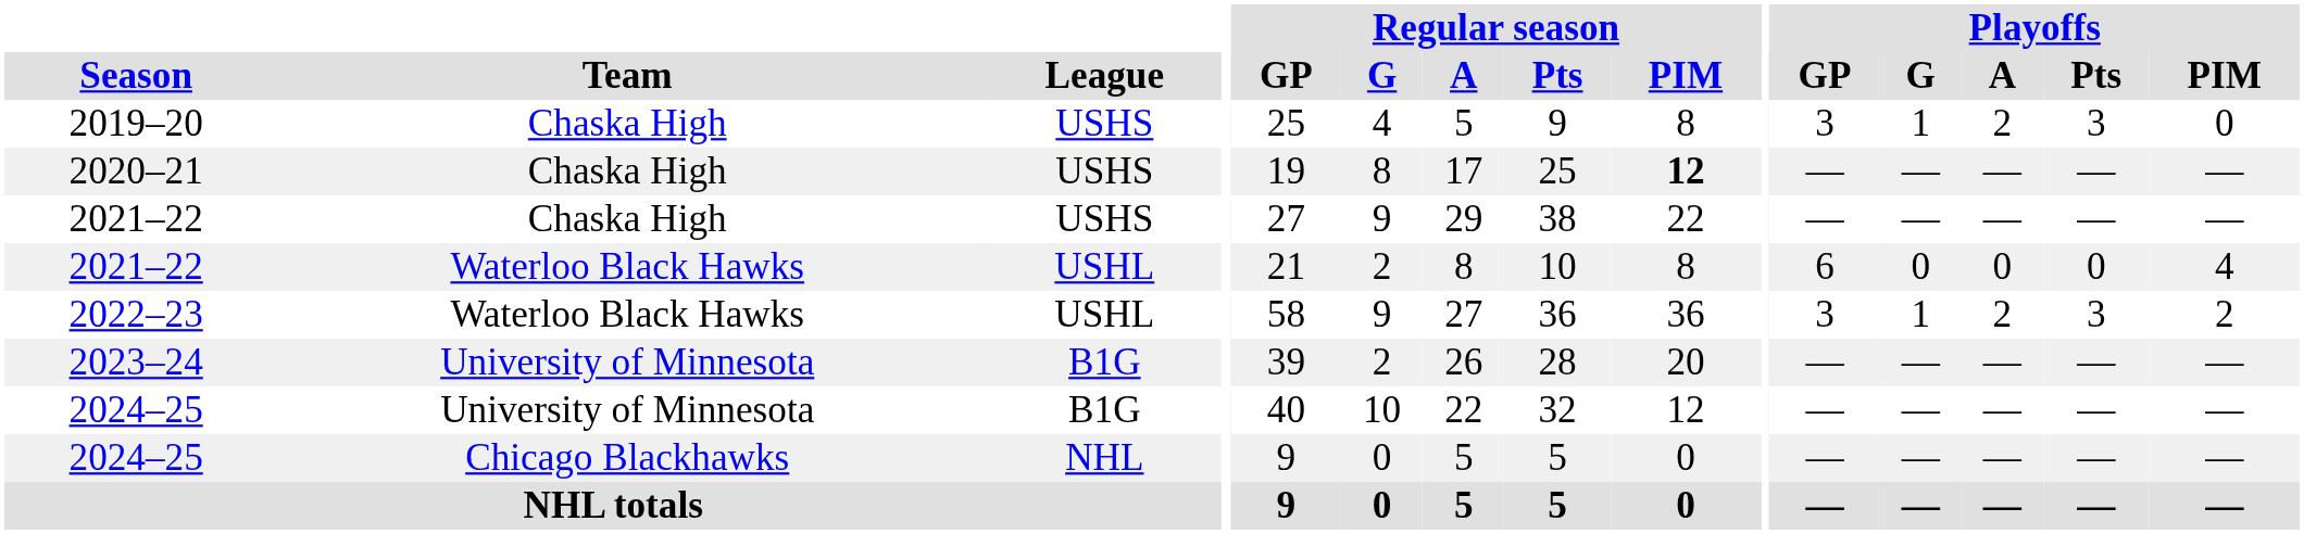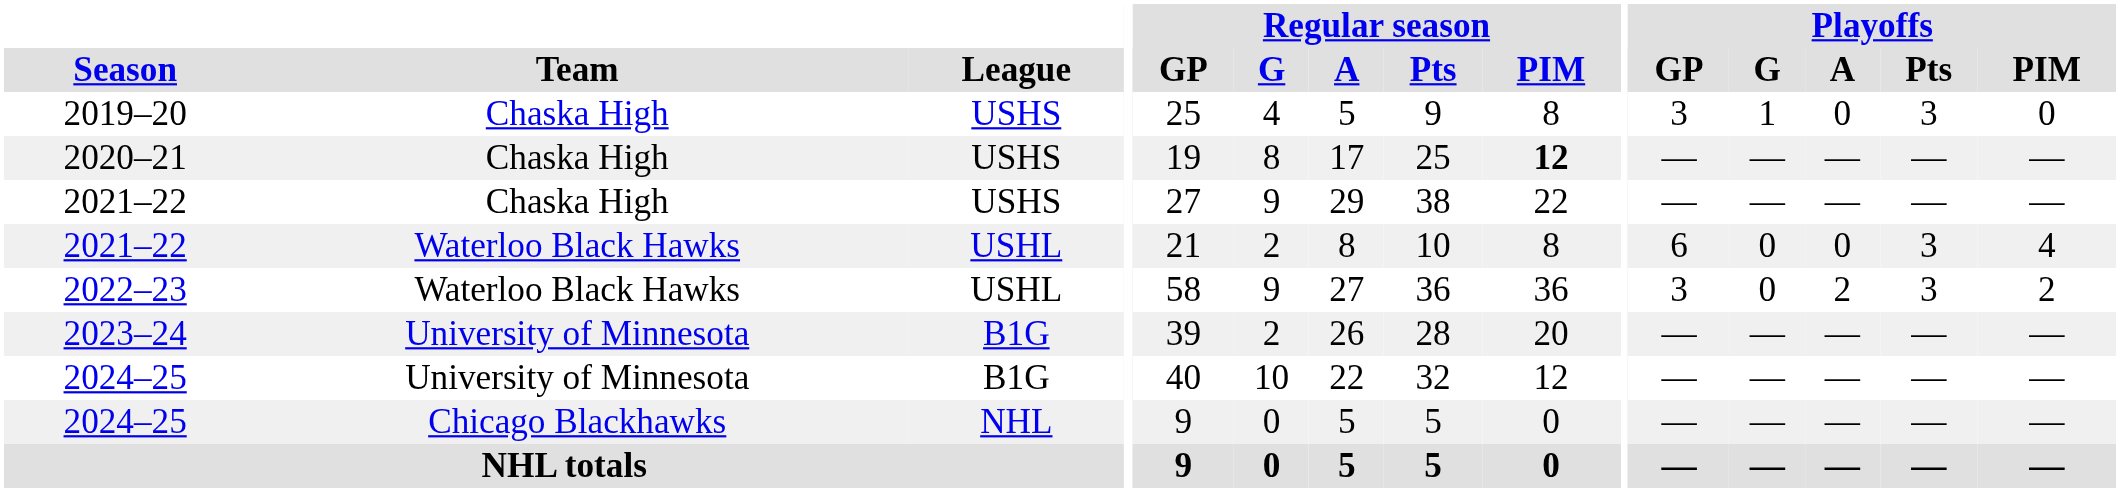2019–20 | Playoffs / A: 2 -> 0
2021–22 / Waterloo Black Hawks | Playoffs / Pts: 0 -> 3
2022–23 | Playoffs / G: 1 -> 0
